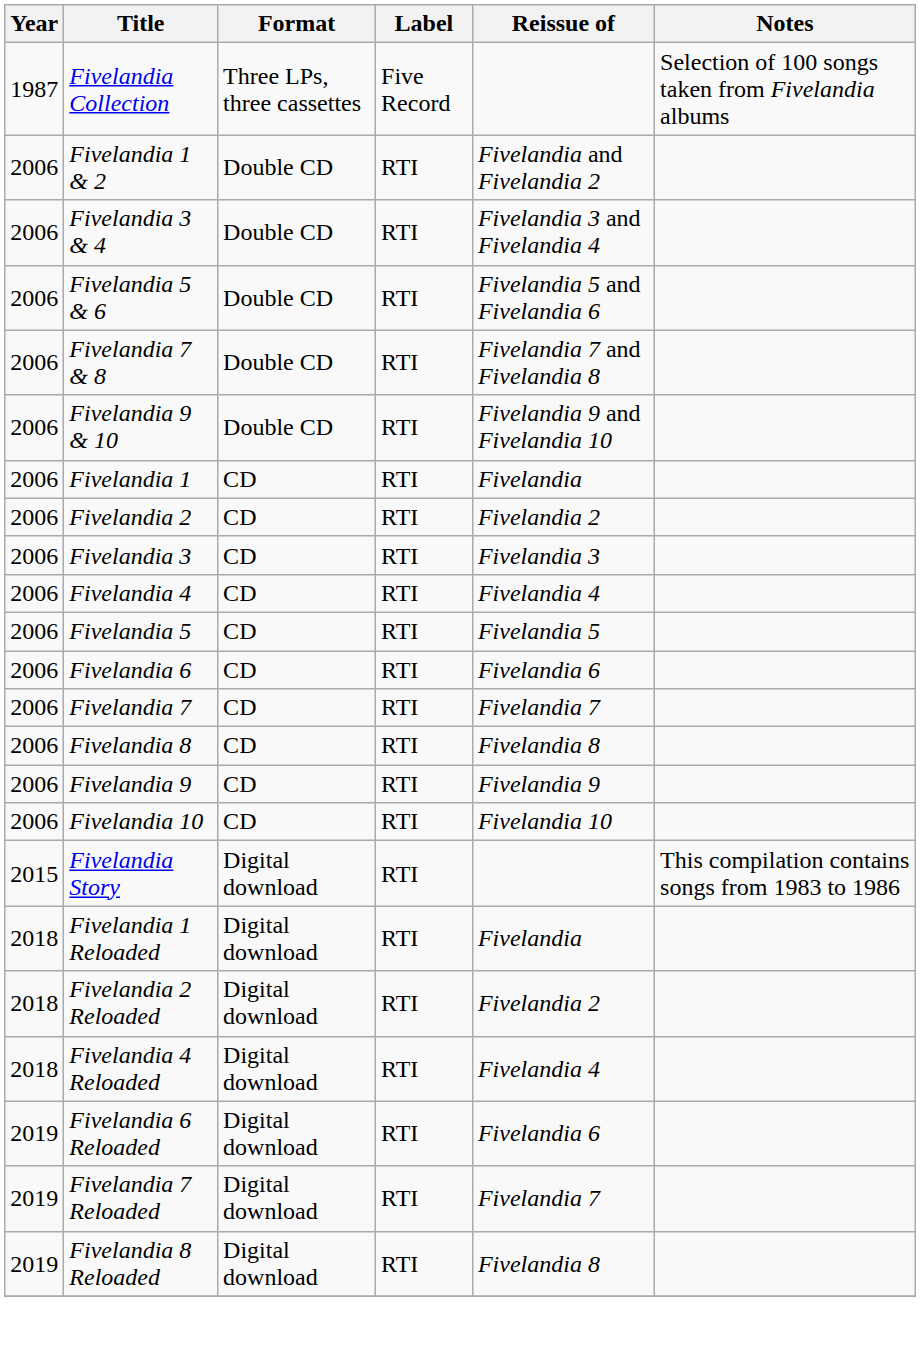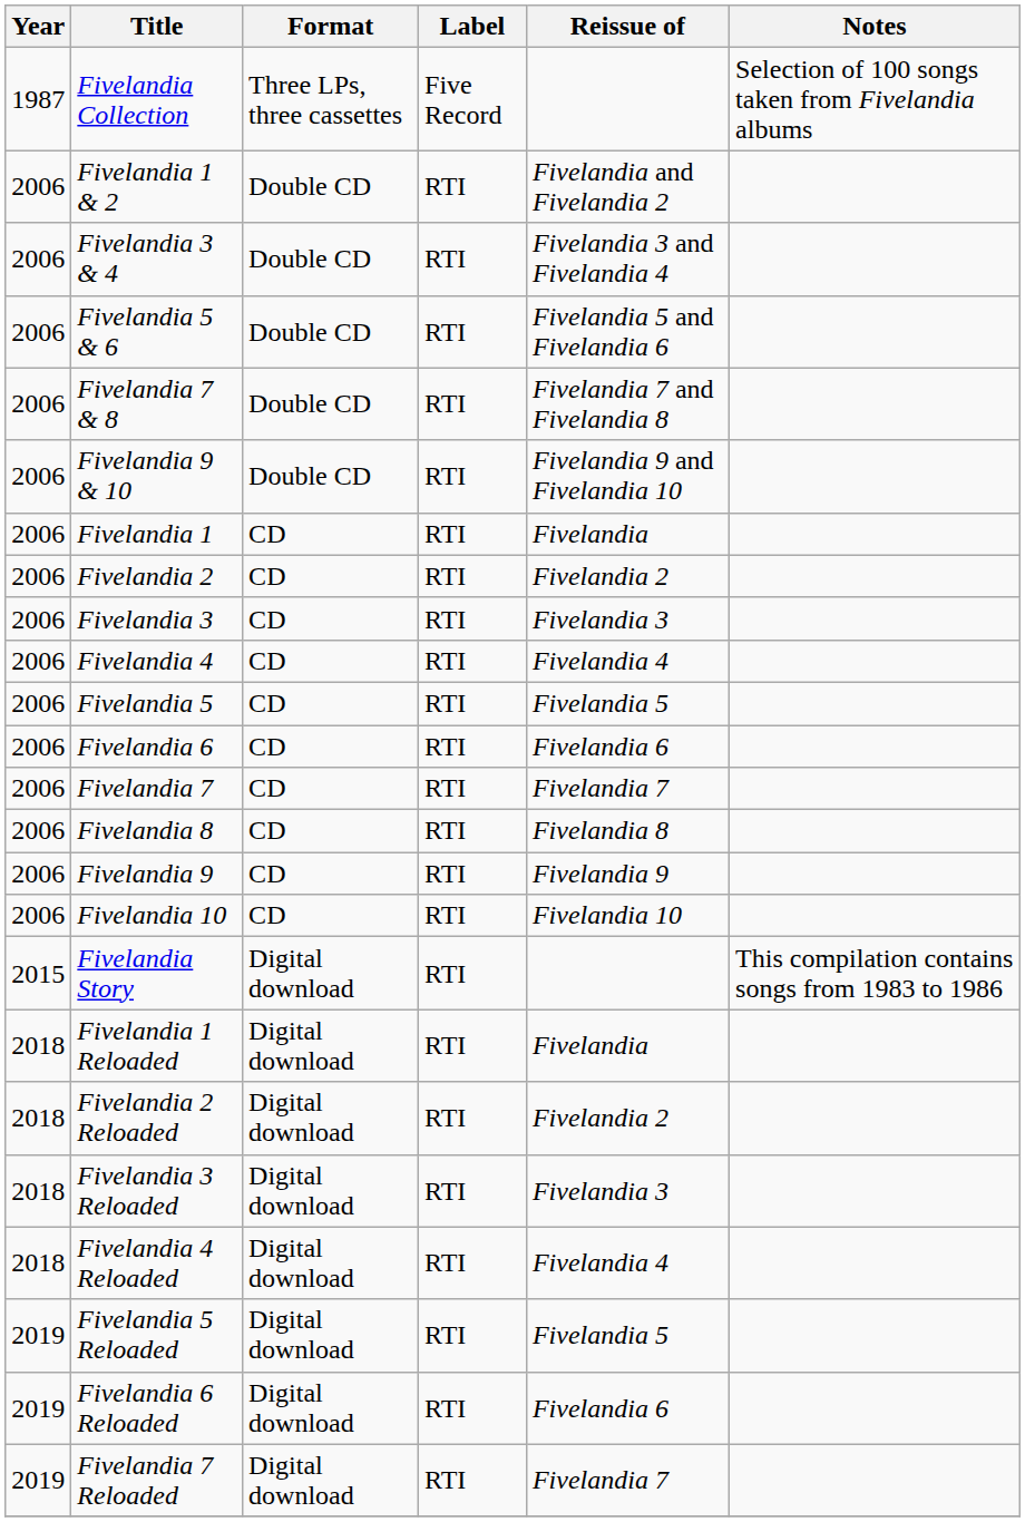+ row: 2018 | Fivelandia 3 Reloaded | Digital download | RTI | Fivelandia 3
+ row: 2019 | Fivelandia 5 Reloaded | Digital download | RTI | Fivelandia 5
- row: 2019 | Fivelandia 8 Reloaded | Digital download | RTI | Fivelandia 8
